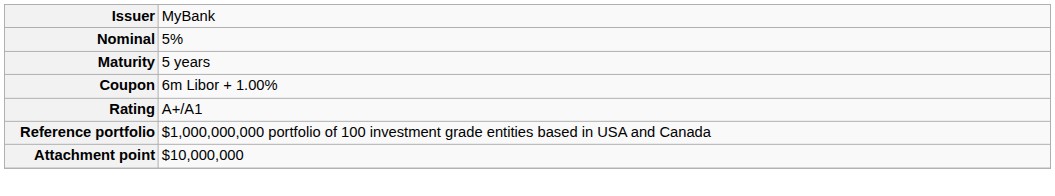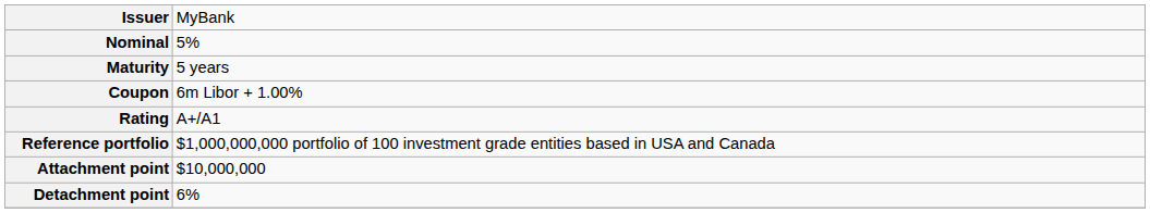+ row: Detachment point | 6%
